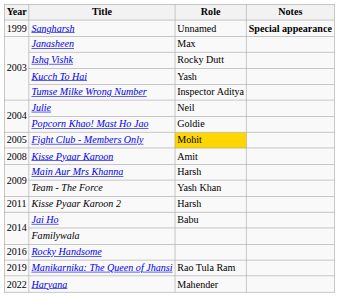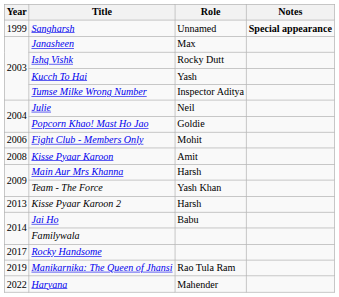Fight Club - Members Only | Year: 2005 -> 2006
Fight Club - Members Only | Role: gold background -> no background
Kisse Pyaar Karoon 2 | Year: 2011 -> 2013
Rocky Handsome | Year: 2016 -> 2017
